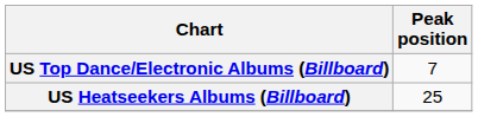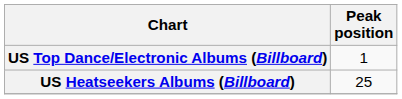US Top Dance/Electronic Albums (Billboard) | Peak position: 7 -> 1
